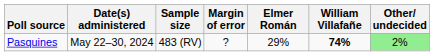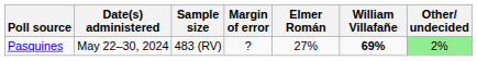Pasquines | Elmer Román: 29% -> 27%
Pasquines | William Villafañe: 74% -> 69%
